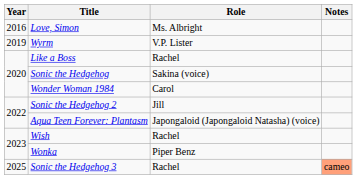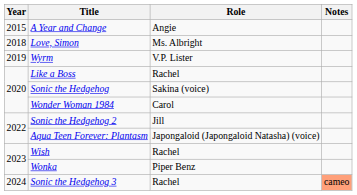+ row: 2015 | A Year and Change | Angie
Love, Simon | Year: 2016 -> 2018
Sonic the Hedgehog 3 | Year: 2025 -> 2024
